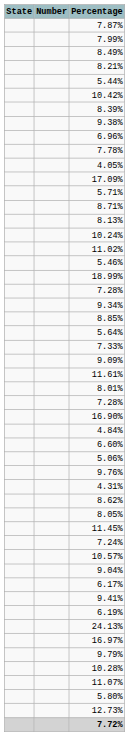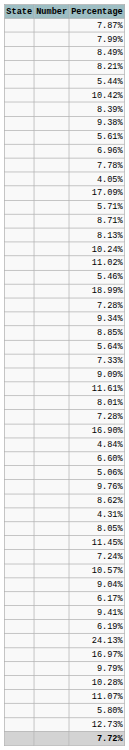+ row: 5.61%
rows swapped: 4.31% <-> 8.62%
